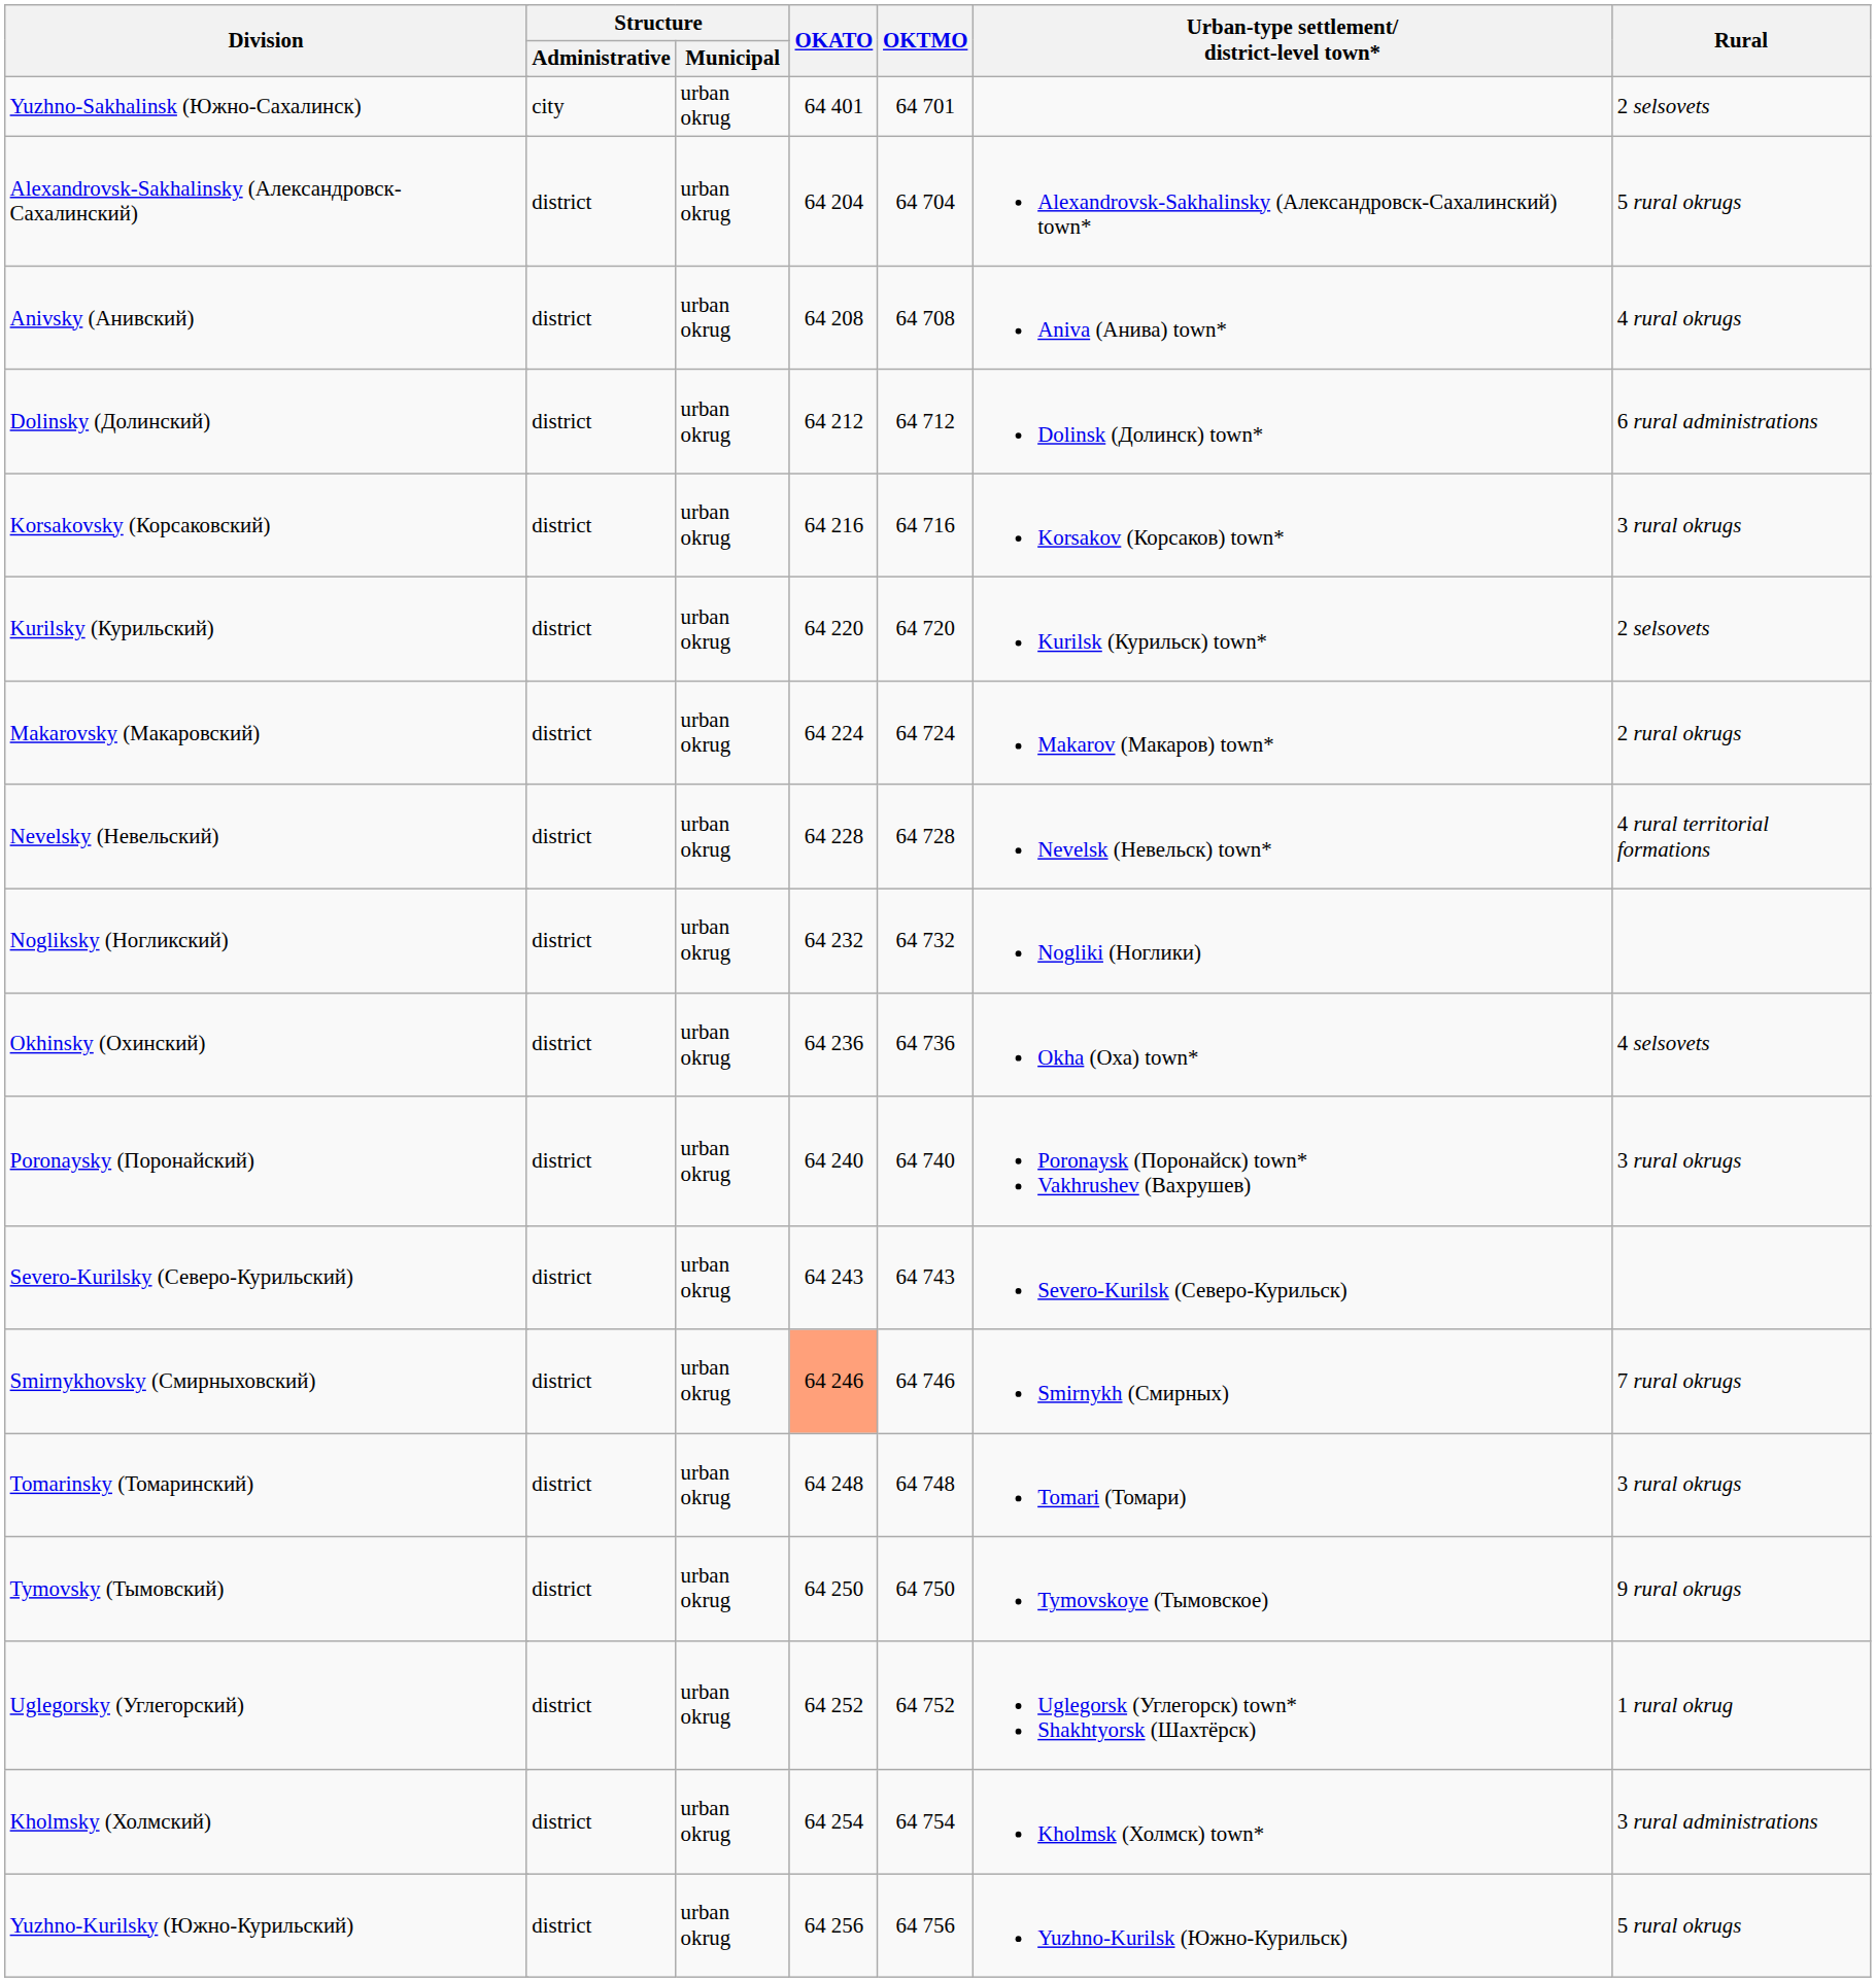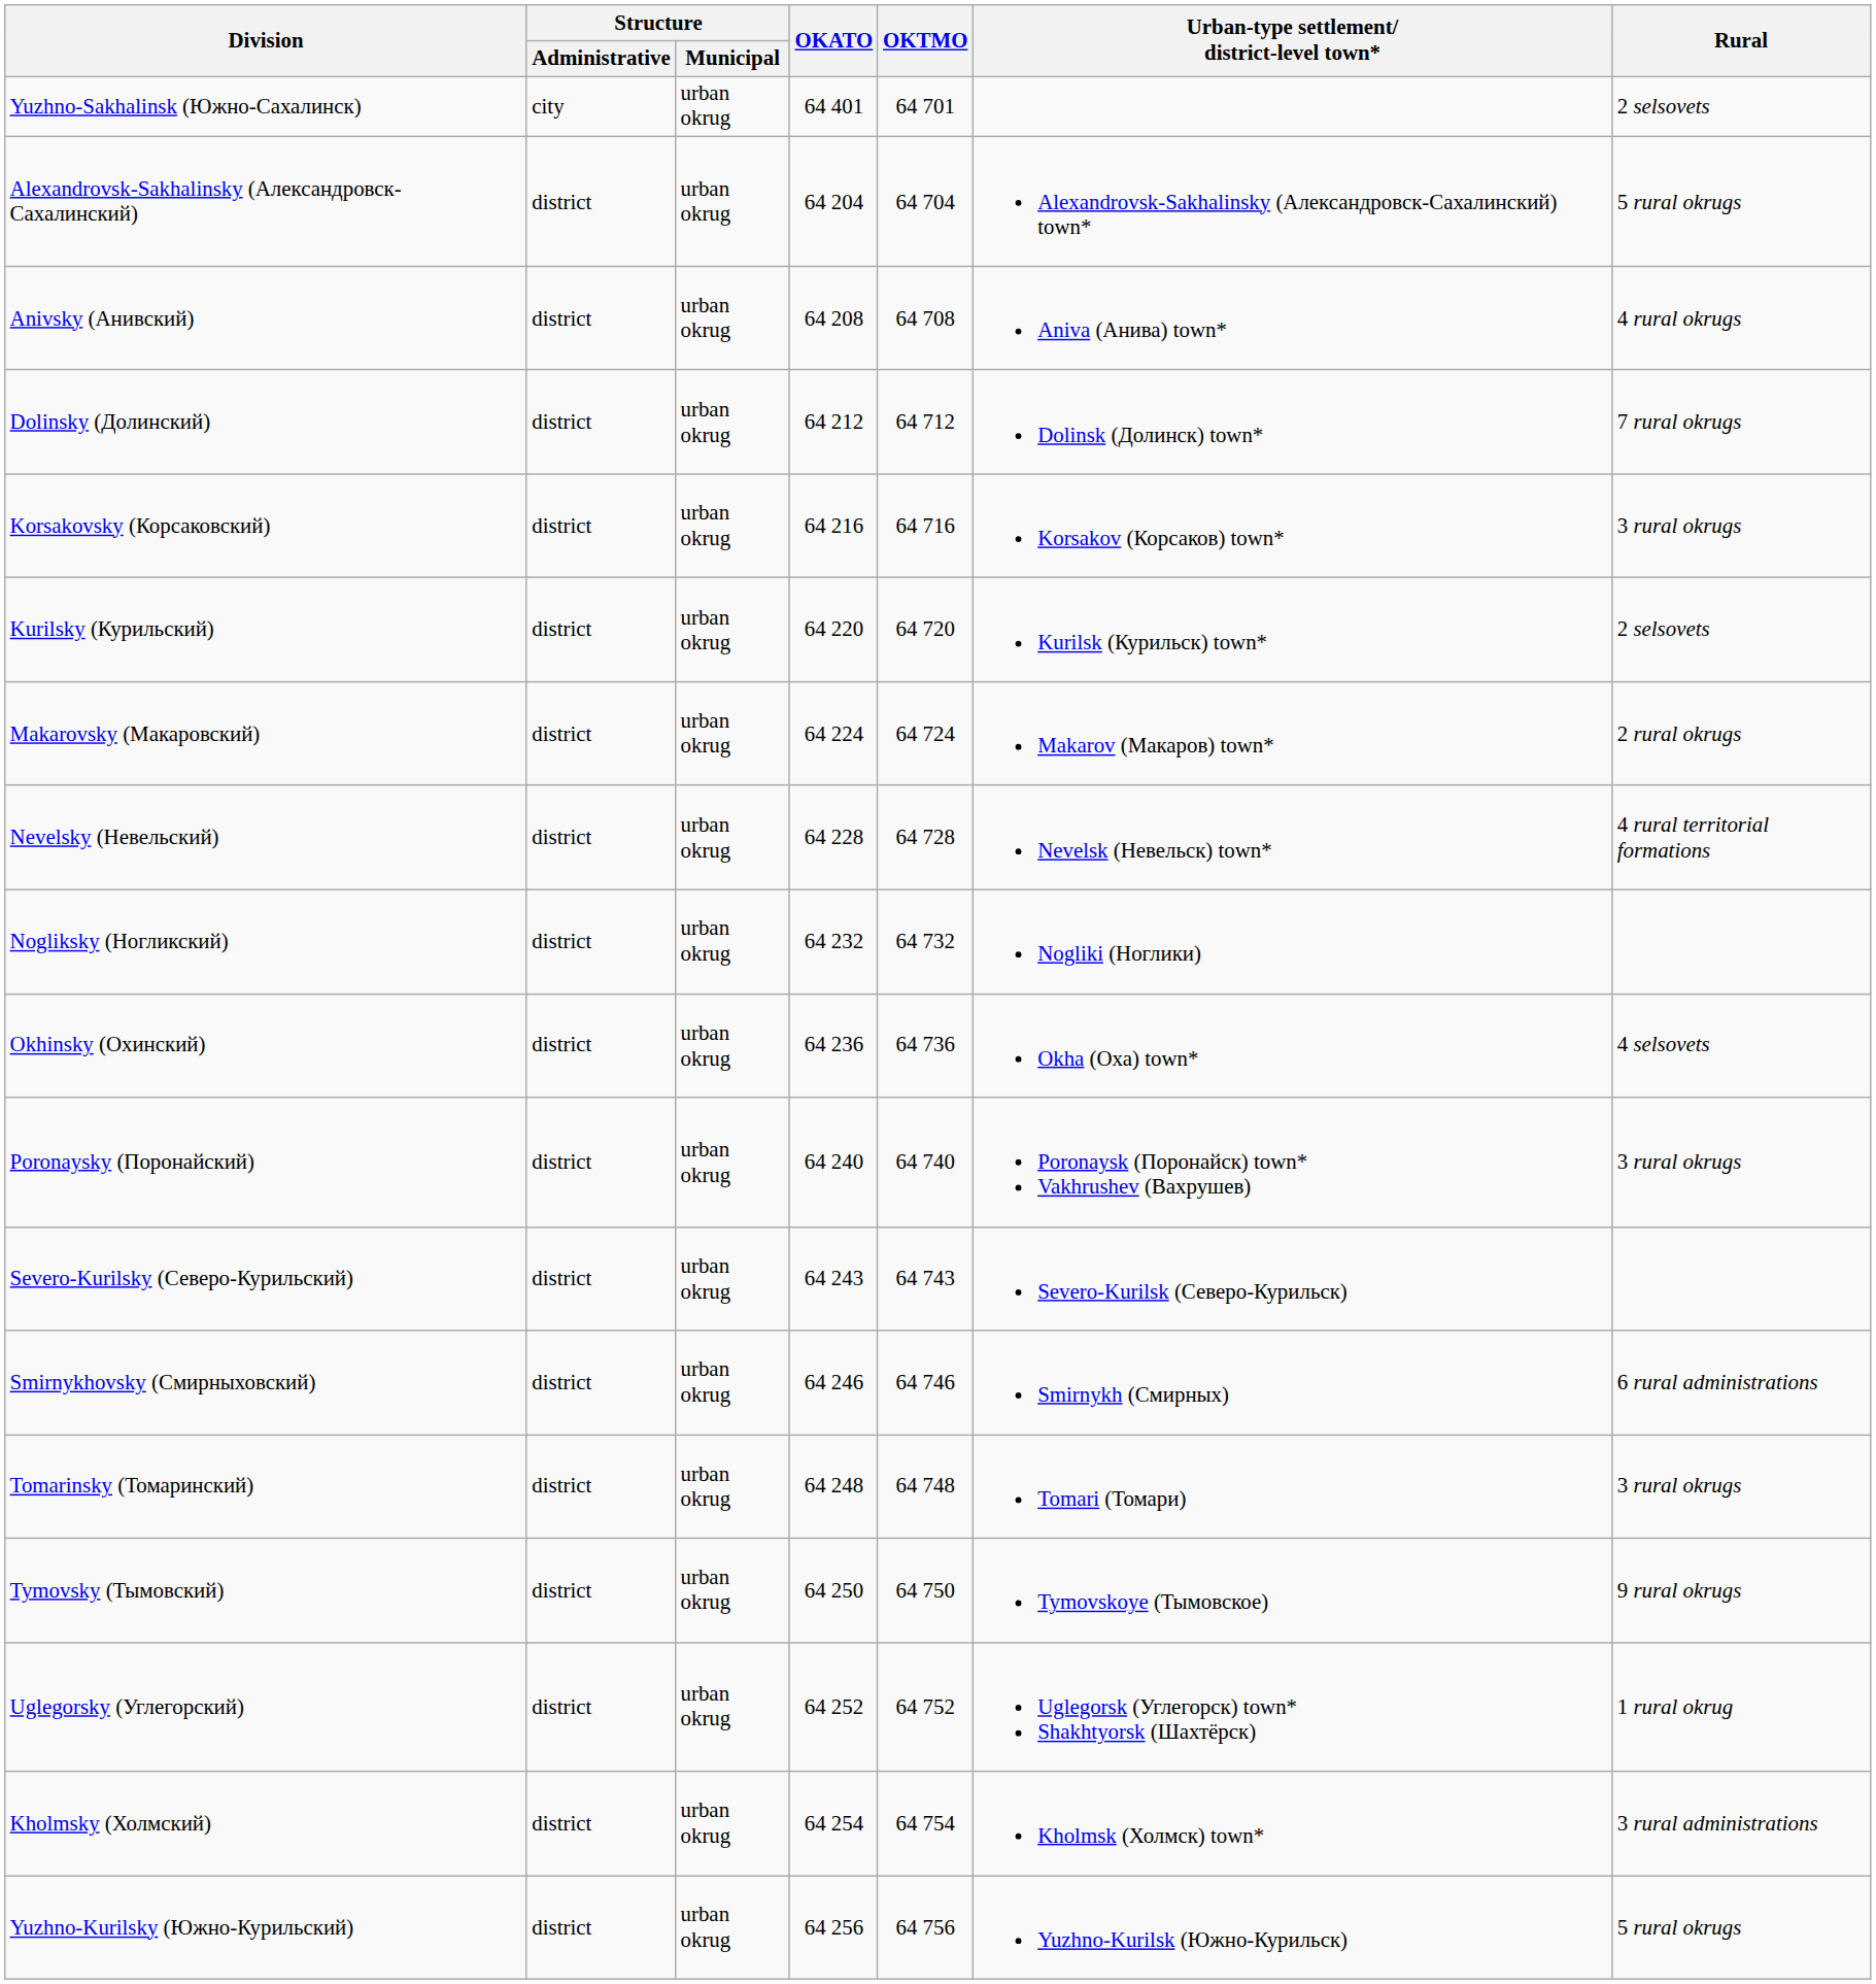Dolinsky (Долинский) | Rural: 6 rural administrations -> 7 rural okrugs
Smirnykhovsky (Смирныховский) | OKATO: lightsalmon background -> no background
Smirnykhovsky (Смирныховский) | Rural: 7 rural okrugs -> 6 rural administrations
